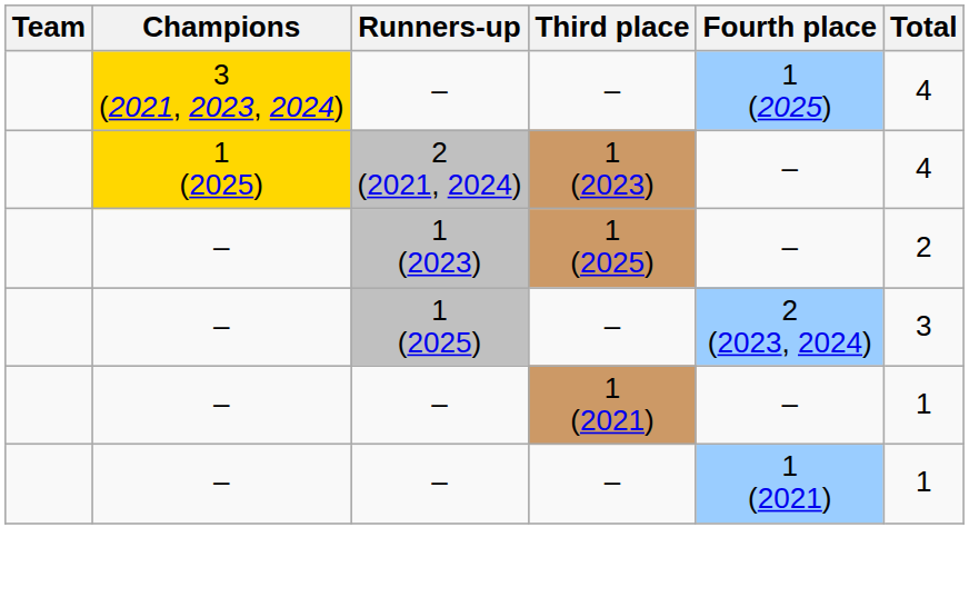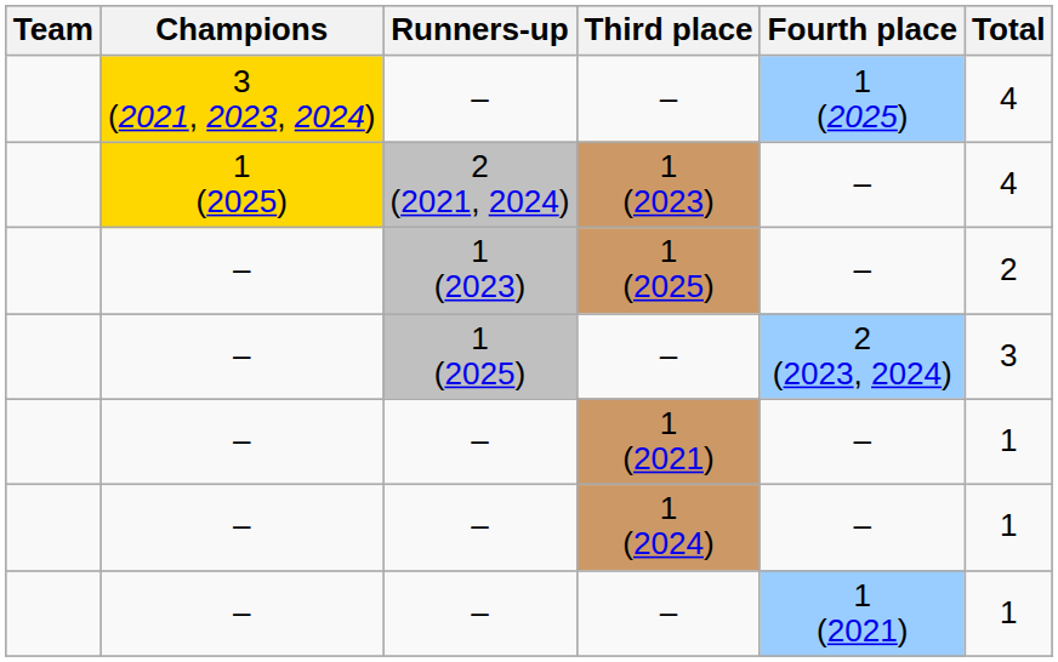+ row: – | – | 1 (2024) | – | 1
